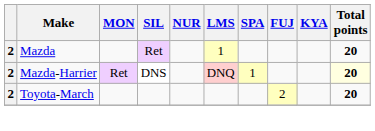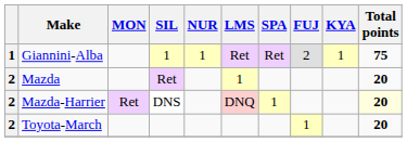+ row: 1 | Giannini-Alba | 1 | 1 | Ret | Ret | 2 | 1 | 75
Toyota-March | FUJ: 2 -> 1
